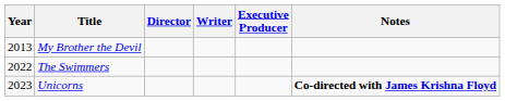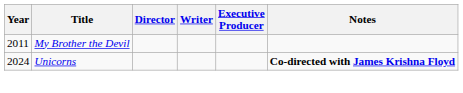My Brother the Devil | Year: 2013 -> 2011
- row: 2022 | The Swimmers
Unicorns | Year: 2023 -> 2024
